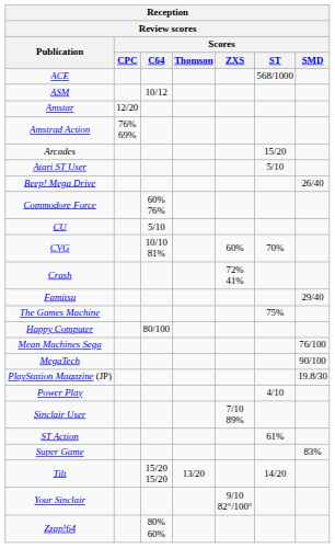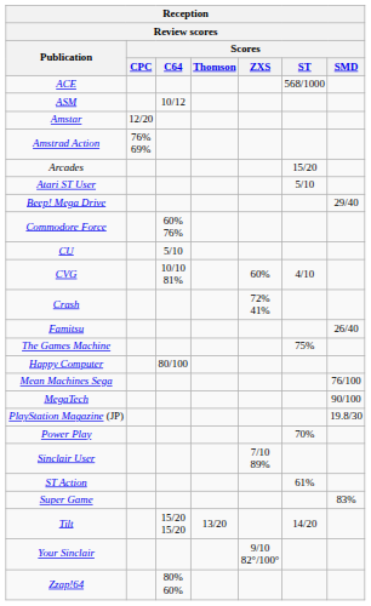Beep! Mega Drive | Review scores / Scores / SMD: 26/40 -> 29/40
CVG | Review scores / Scores / ST: 70% -> 4/10
Famitsu | Review scores / Scores / SMD: 29/40 -> 26/40
Power Play | Review scores / Scores / ST: 4/10 -> 70%
